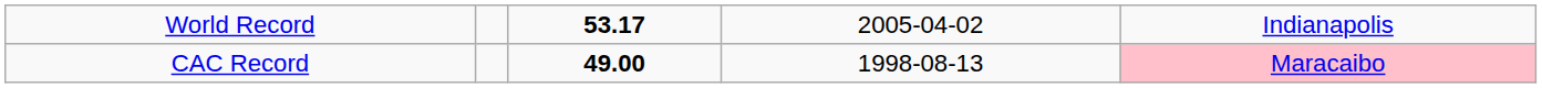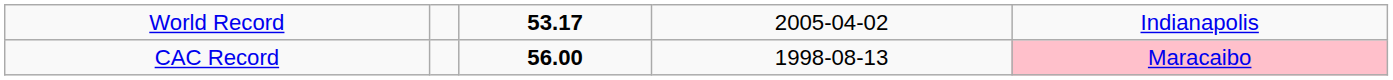CAC Record | column 3: 49.00 -> 56.00
